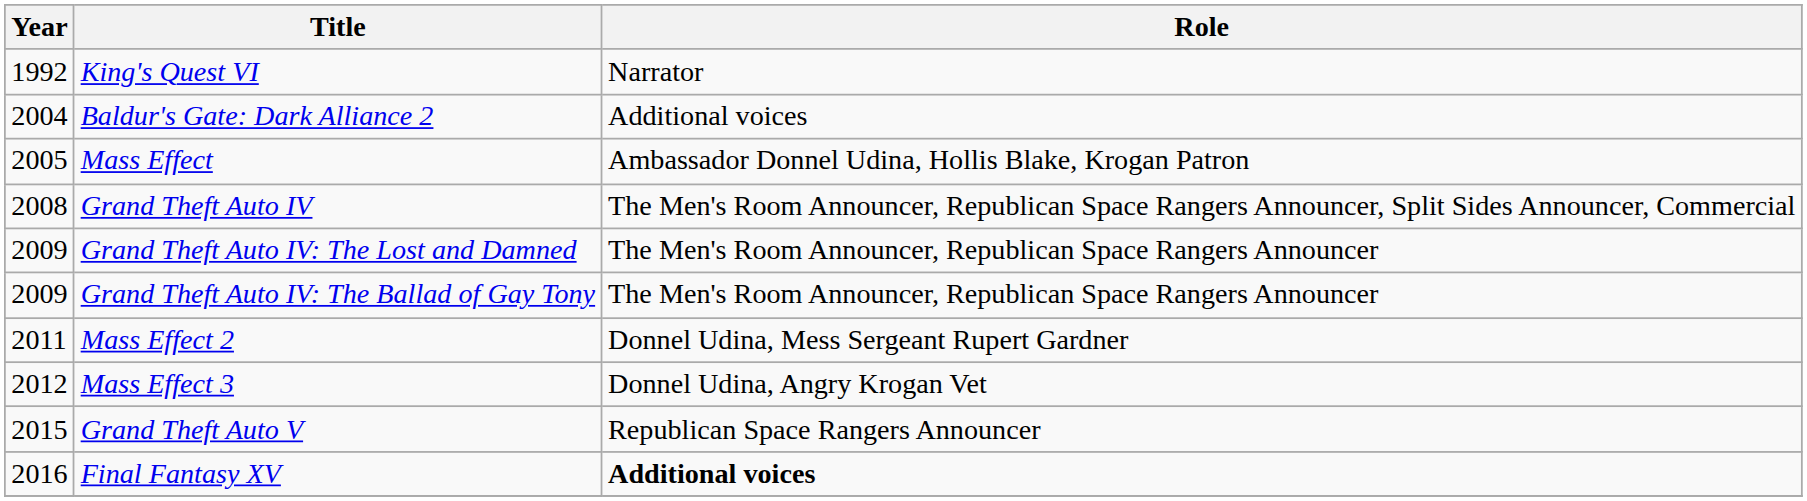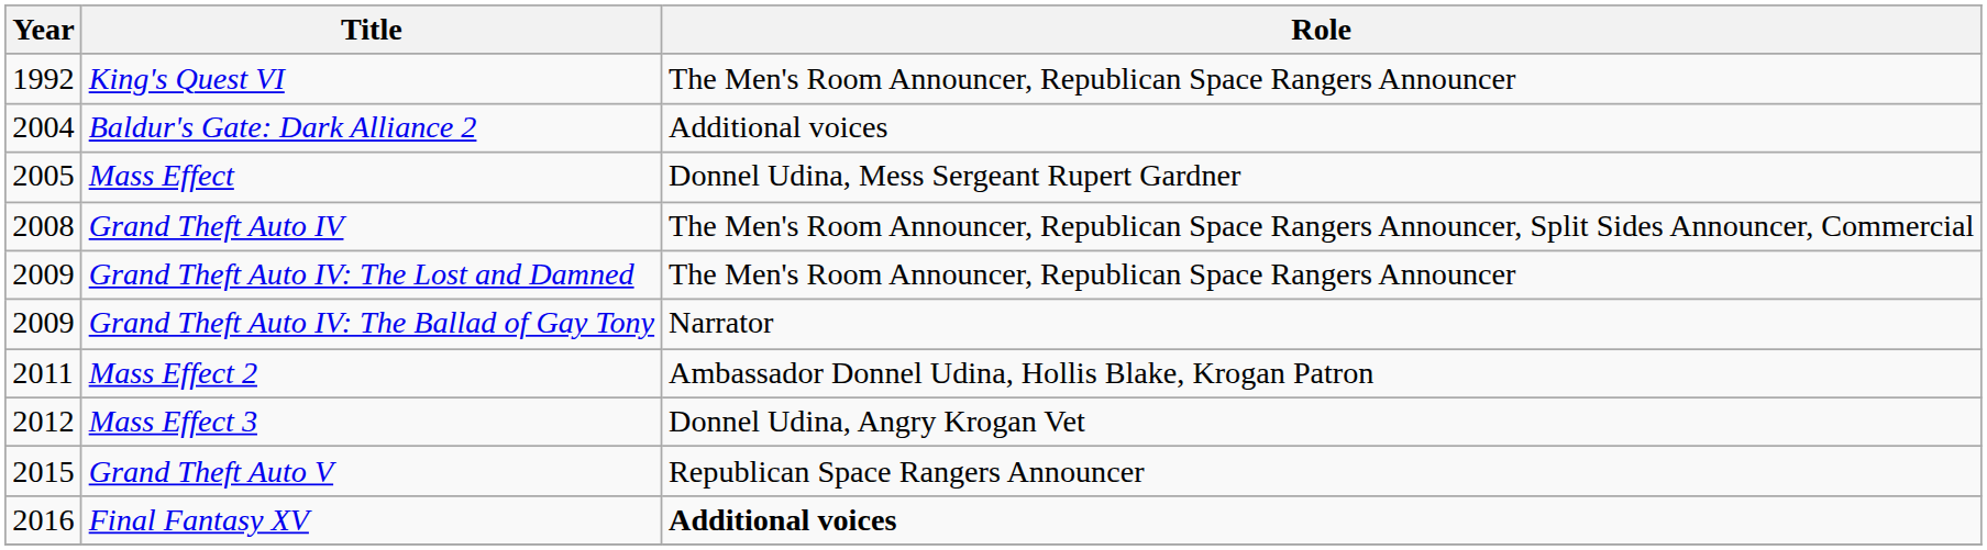King's Quest VI | Role: Narrator -> The Men's Room Announcer, Republican Space Rangers Announcer
Mass Effect | Role: Ambassador Donnel Udina, Hollis Blake, Krogan Patron -> Donnel Udina, Mess Sergeant Rupert Gardner
Grand Theft Auto IV: The Ballad of Gay Tony | Role: The Men's Room Announcer, Republican Space Rangers Announcer -> Narrator
Mass Effect 2 | Role: Donnel Udina, Mess Sergeant Rupert Gardner -> Ambassador Donnel Udina, Hollis Blake, Krogan Patron
